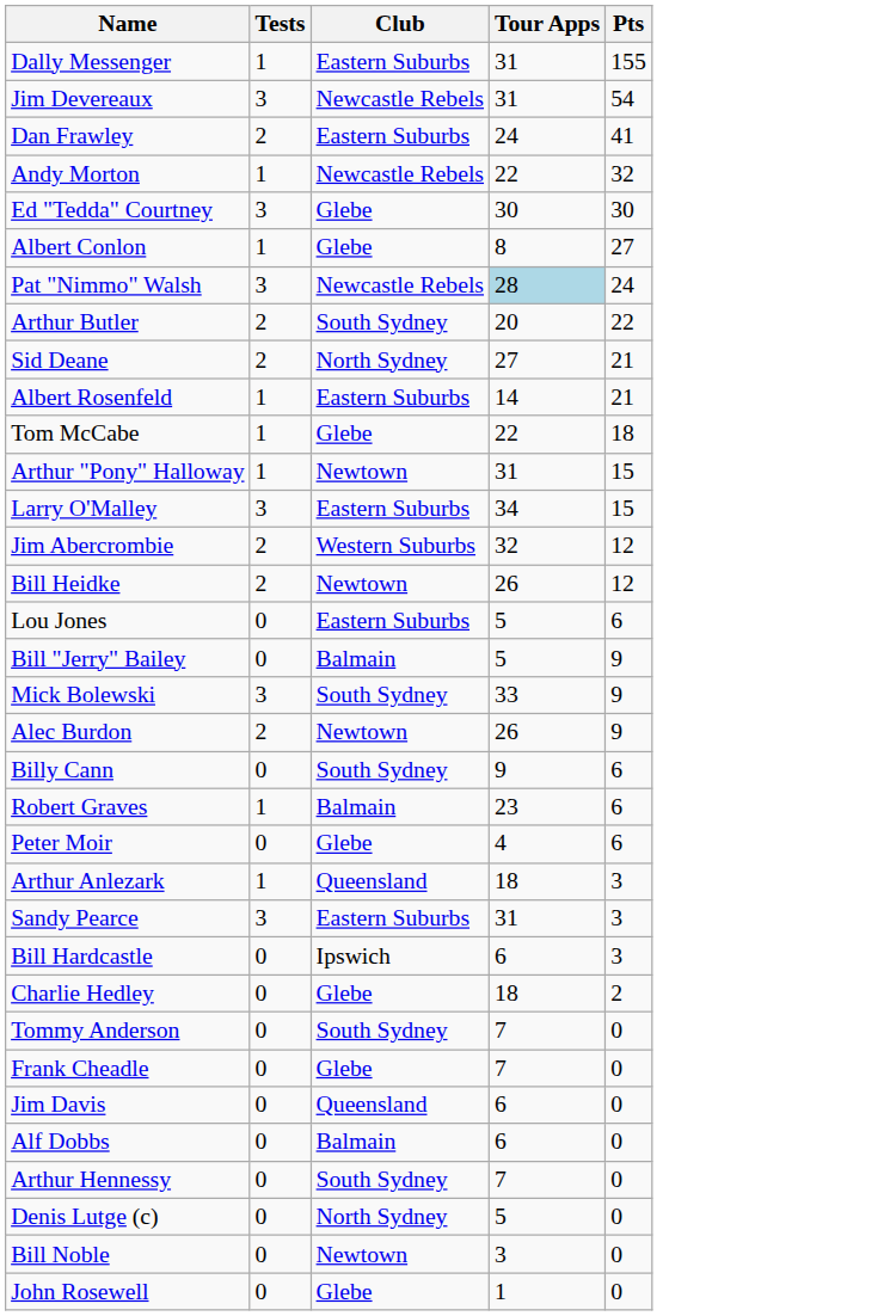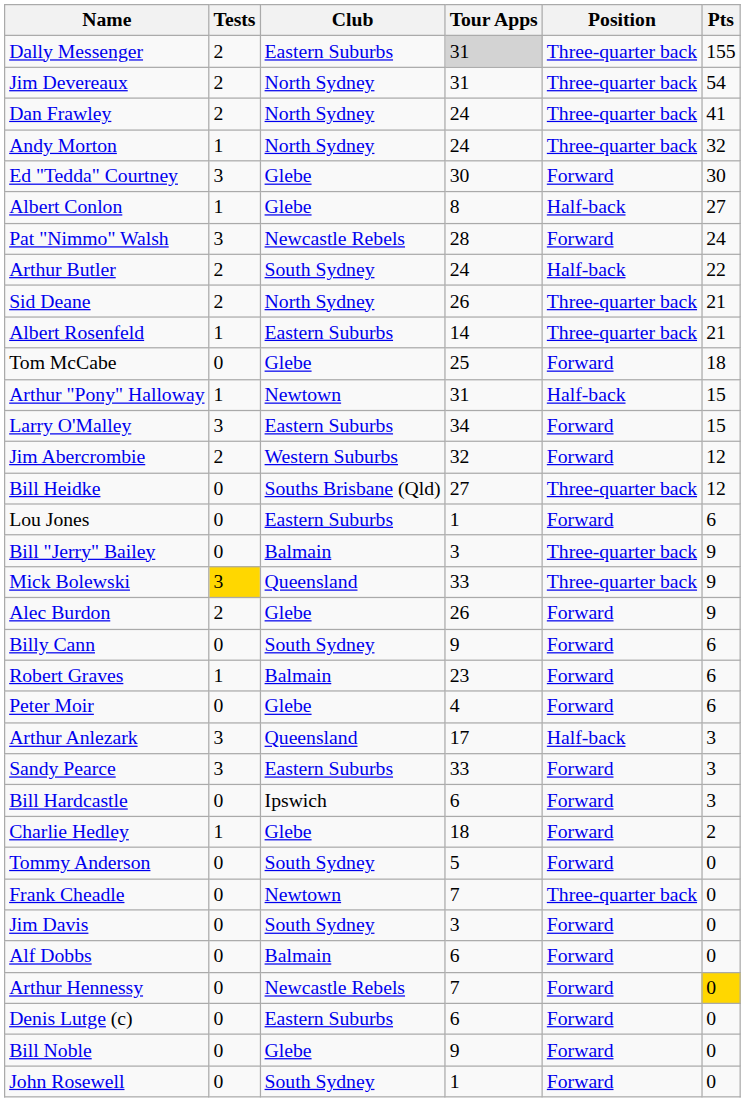+ column: Position | Three-quarter back | Three-quarter back | Three-quarter back | Three-quarter back | Forward | Half-back | Forward | Half-back | Three-quarter back | Three-quarter back | Forward | Half-back | Forward | Forward | Three-quarter back | Forward | Three-quarter back | Three-quarter back | Forward | Forward | Forward | Forward | Half-back | Forward | Forward | Forward | Forward | Three-quarter back | Forward | Forward | Forward | Forward | Forward | Forward
Dally Messenger | Tests: 1 -> 2
Dally Messenger | Tour Apps: no background -> lightgrey background
Jim Devereaux | Tests: 3 -> 2
Jim Devereaux | Club: Newcastle Rebels -> North Sydney
Dan Frawley | Club: Eastern Suburbs -> North Sydney
Andy Morton | Club: Newcastle Rebels -> North Sydney
Andy Morton | Tour Apps: 22 -> 24
Pat "Nimmo" Walsh | Tour Apps: lightblue background -> no background
Arthur Butler | Tour Apps: 20 -> 24
Sid Deane | Tour Apps: 27 -> 26
Tom McCabe | Tests: 1 -> 0
Tom McCabe | Tour Apps: 22 -> 25
Bill Heidke | Tests: 2 -> 0
Bill Heidke | Club: Newtown -> Souths Brisbane (Qld)
Bill Heidke | Tour Apps: 26 -> 27
Lou Jones | Tour Apps: 5 -> 1
Bill "Jerry" Bailey | Tour Apps: 5 -> 3
Mick Bolewski | Tests: no background -> gold background
Mick Bolewski | Club: South Sydney -> Queensland
Alec Burdon | Club: Newtown -> Glebe
Arthur Anlezark | Tests: 1 -> 3
Arthur Anlezark | Tour Apps: 18 -> 17
Sandy Pearce | Tour Apps: 31 -> 33
Charlie Hedley | Tests: 0 -> 1
Tommy Anderson | Tour Apps: 7 -> 5
Frank Cheadle | Club: Glebe -> Newtown
Jim Davis | Club: Queensland -> South Sydney
Jim Davis | Tour Apps: 6 -> 3
Arthur Hennessy | Club: South Sydney -> Newcastle Rebels
Arthur Hennessy | Pts: no background -> gold background
Denis Lutge (c) | Club: North Sydney -> Eastern Suburbs
Denis Lutge (c) | Tour Apps: 5 -> 6
Bill Noble | Club: Newtown -> Glebe
Bill Noble | Tour Apps: 3 -> 9
John Rosewell | Club: Glebe -> South Sydney
